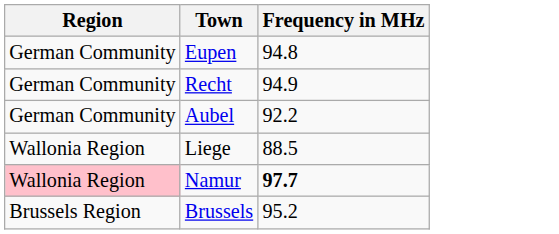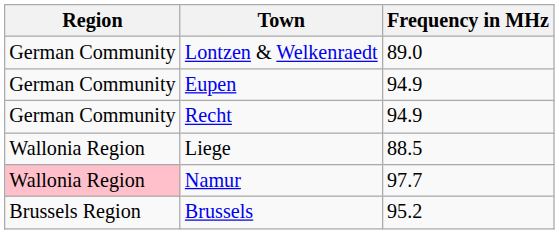+ row: German Community | Lontzen & Welkenraedt | 89.0
Eupen | Frequency in MHz: 94.8 -> 94.9
- row: German Community | Aubel | 92.2
Namur | Frequency in MHz: bold -> normal
